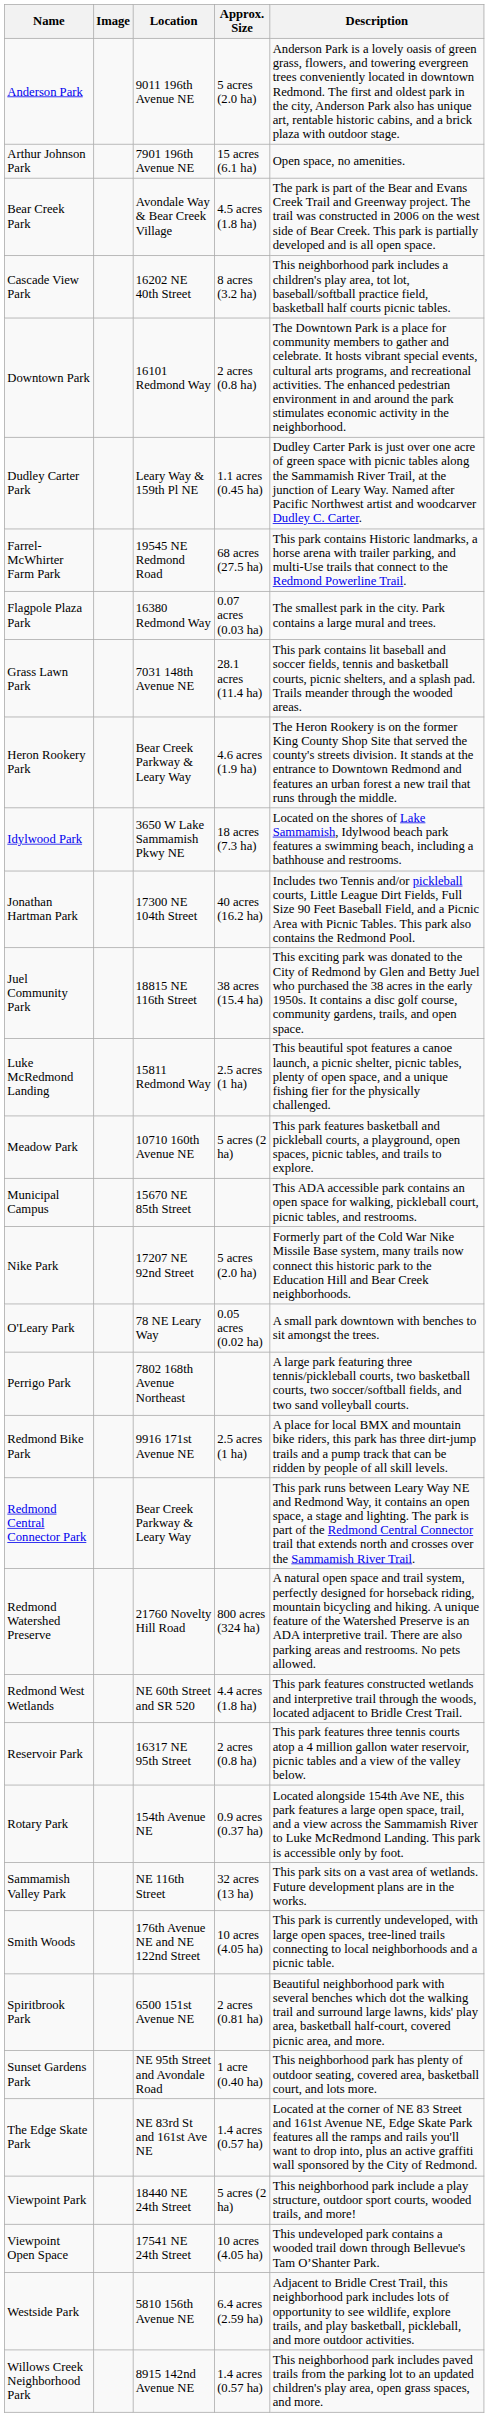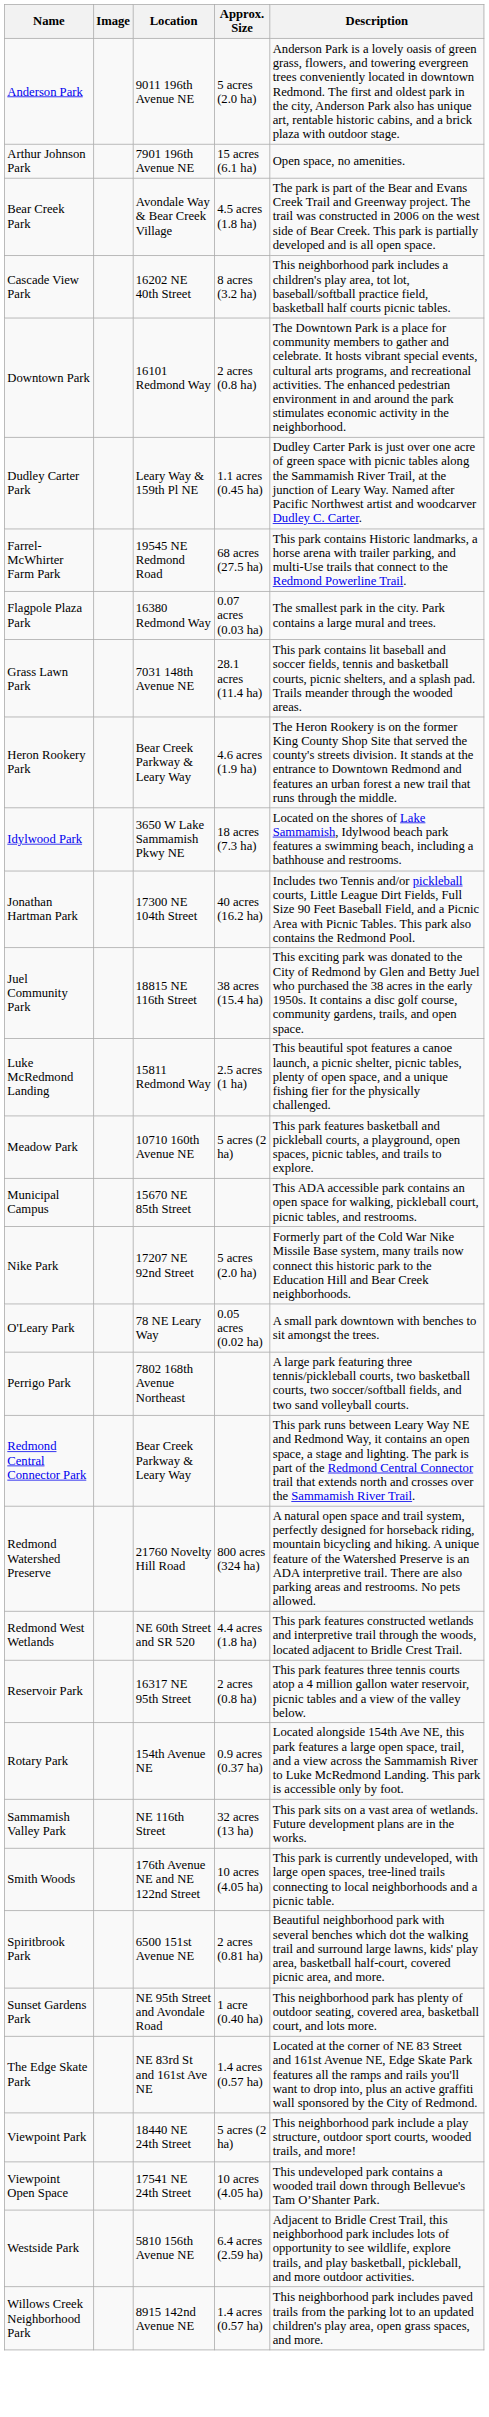- row: Redmond Bike Park | 9916 171st Avenue NE | 2.5 acres (1 ha) | A place for local BMX and mountain bike riders, this park has three dirt-jump trails and a pump track that can be ridden by people of all skill levels.
